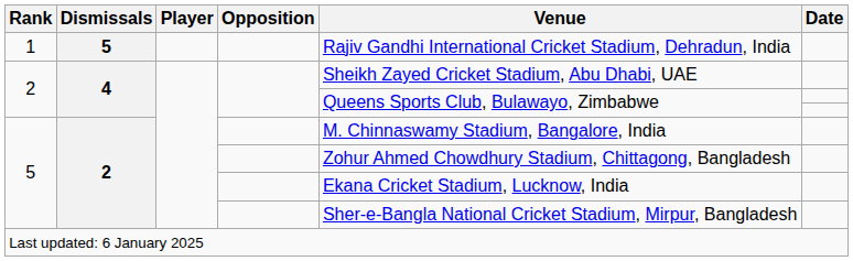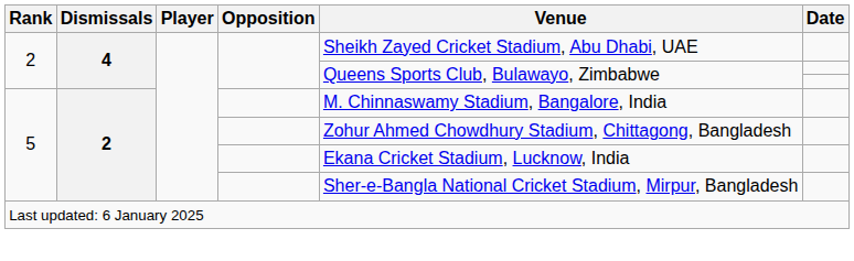- row: 1 | 5 | Rajiv Gandhi International Cricket Stadium, Dehradun, India
